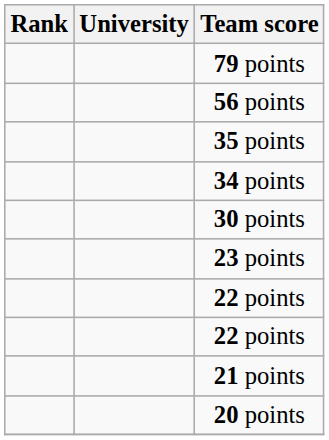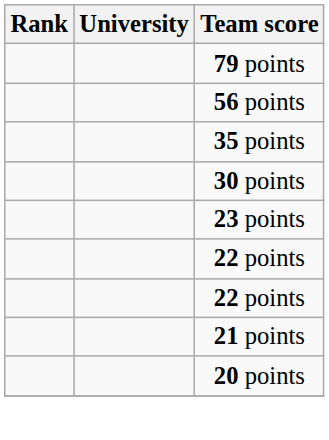- row: 34 points
